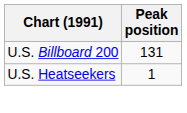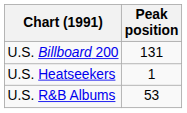+ row: U.S. R&B Albums | 53
